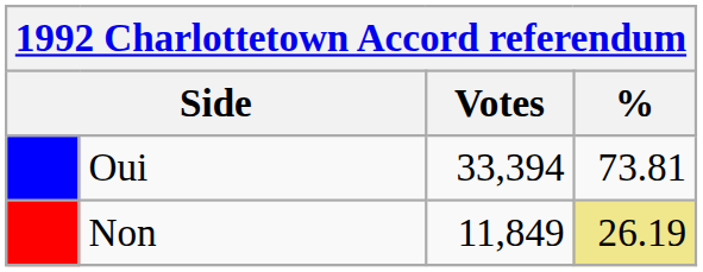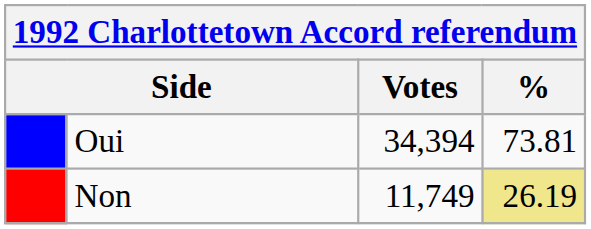Oui | Votes: 33,394 -> 34,394
Non | Votes: 11,849 -> 11,749
